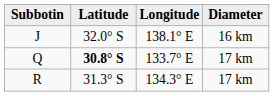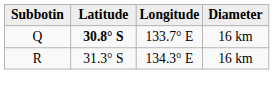- row: J | 32.0° S | 138.1° E | 16 km
Q | Diameter: 17 km -> 16 km
R | Diameter: 17 km -> 16 km
